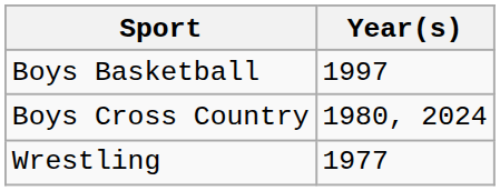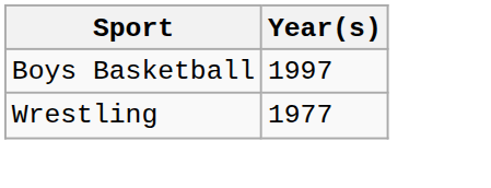- row: Boys Cross Country | 1980, 2024
